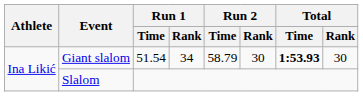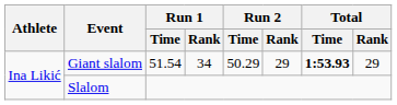Giant slalom | Run 2 / Time: 58.79 -> 50.29
Giant slalom | Run 2 / Rank: 30 -> 29
Giant slalom | Total / Rank: 30 -> 29
